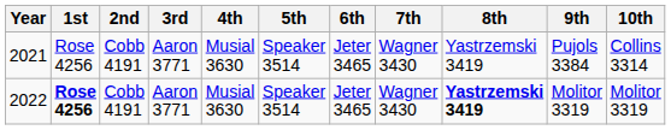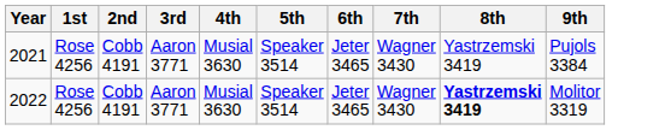- column: 10th | Collins 3314 | Molitor 3319
2022 | 1st: bold -> normal
